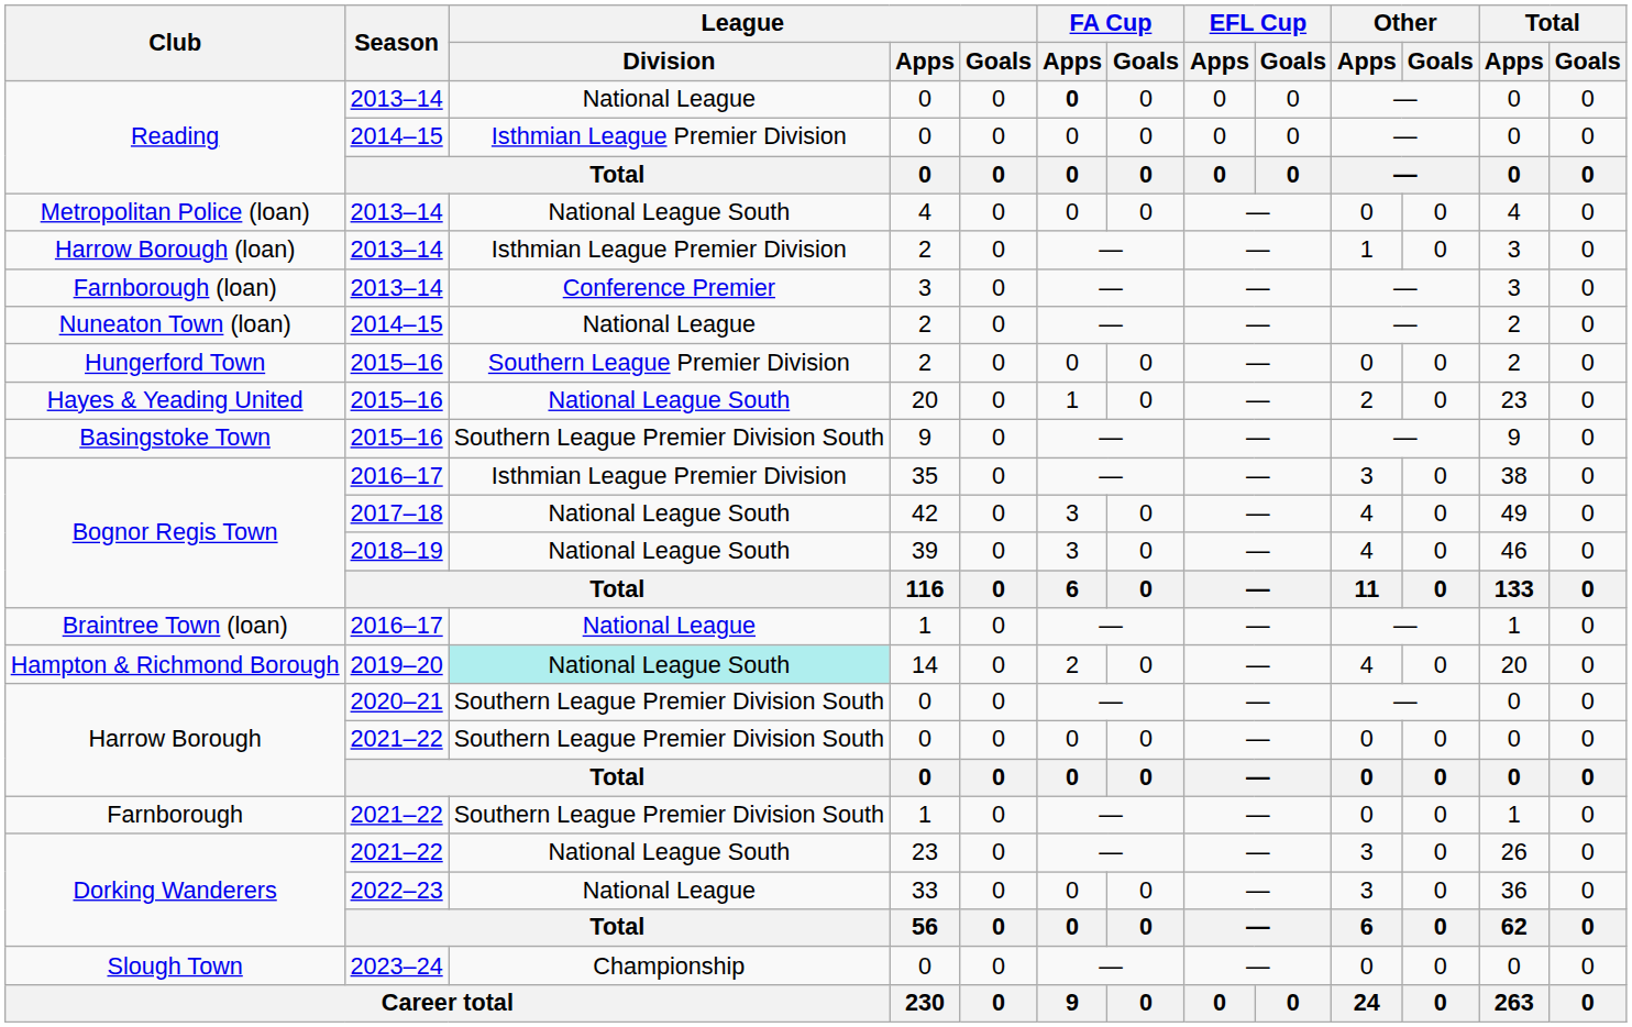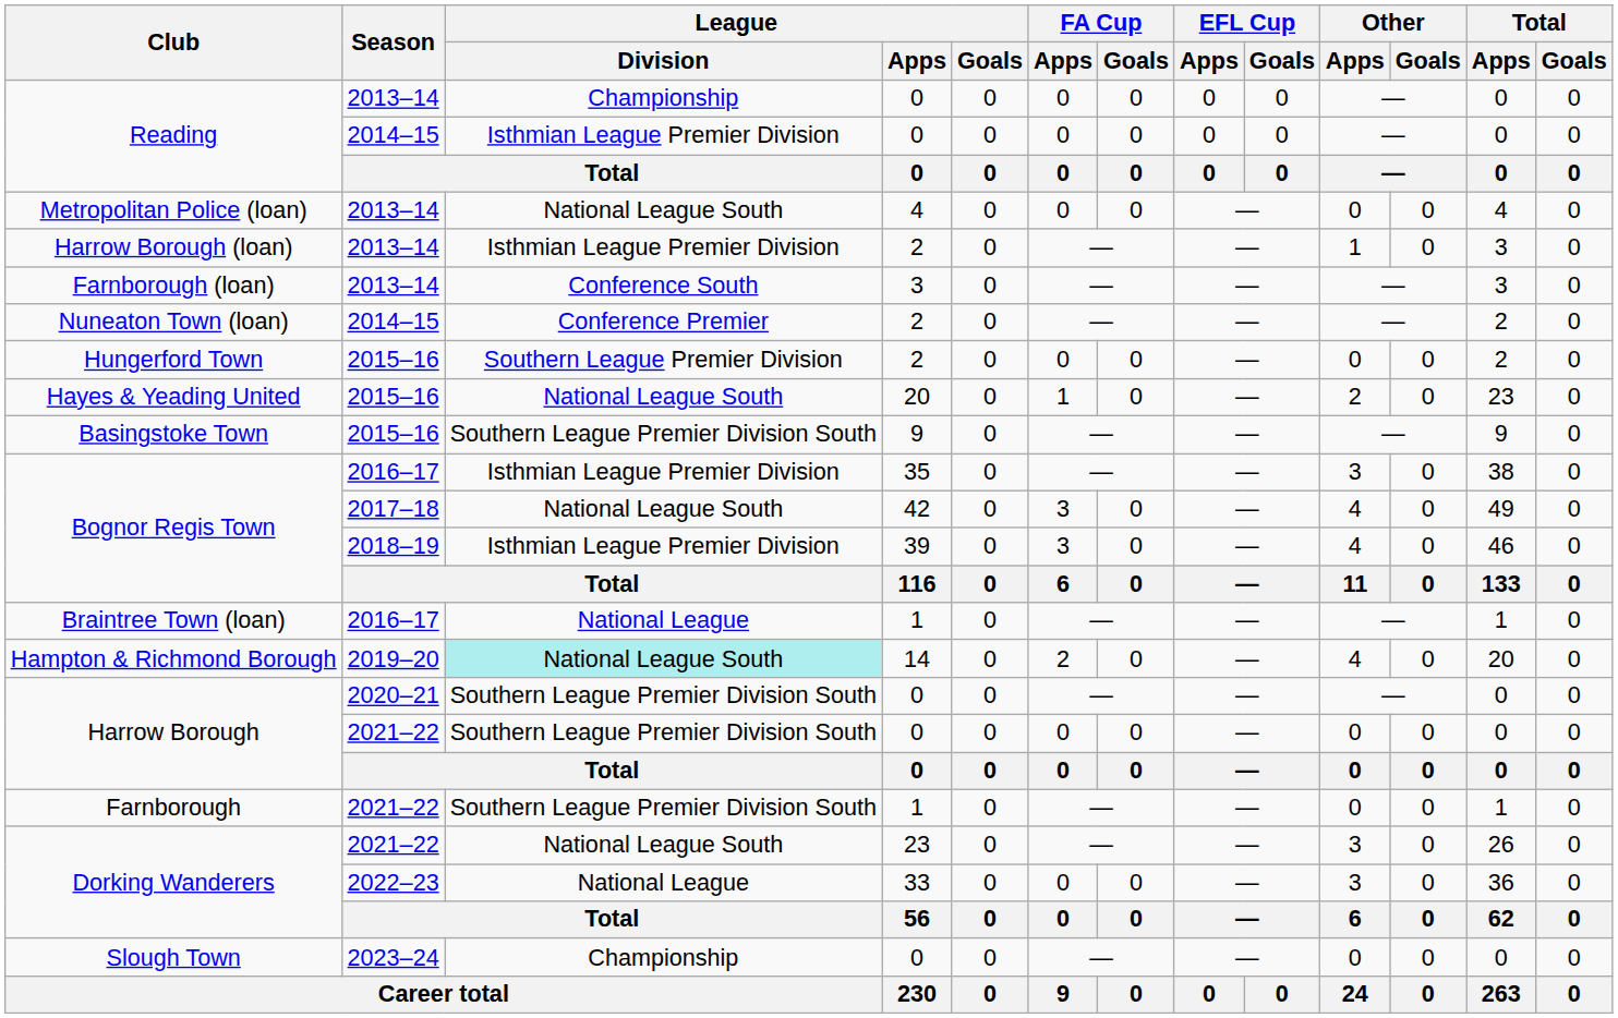Reading / 2013–14 | League / Division: National League -> Championship
Reading / 2013–14 | FA Cup / Apps: bold -> normal
Farnborough (loan) | League / Division: Conference Premier -> Conference South
Nuneaton Town (loan) | League / Division: National League -> Conference Premier
Bognor Regis Town / 2018–19 | League / Division: National League South -> Isthmian League Premier Division
